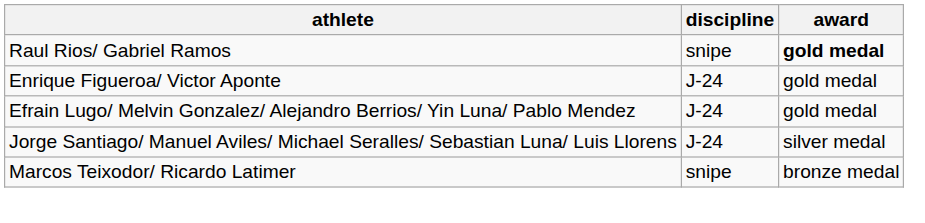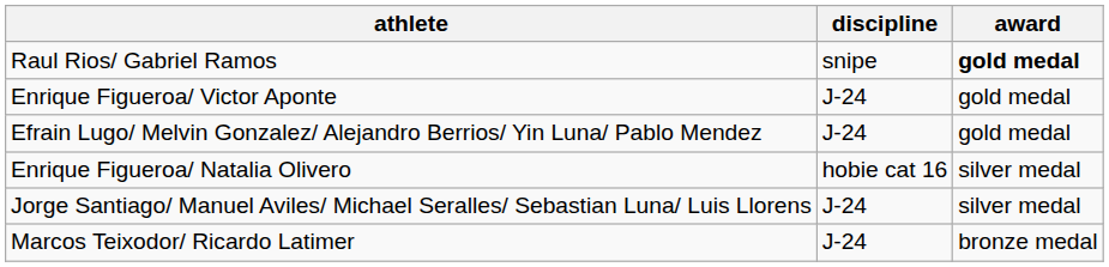+ row: Enrique Figueroa/ Natalia Olivero | hobie cat 16 | silver medal
Marcos Teixodor/ Ricardo Latimer | discipline: snipe -> J-24
